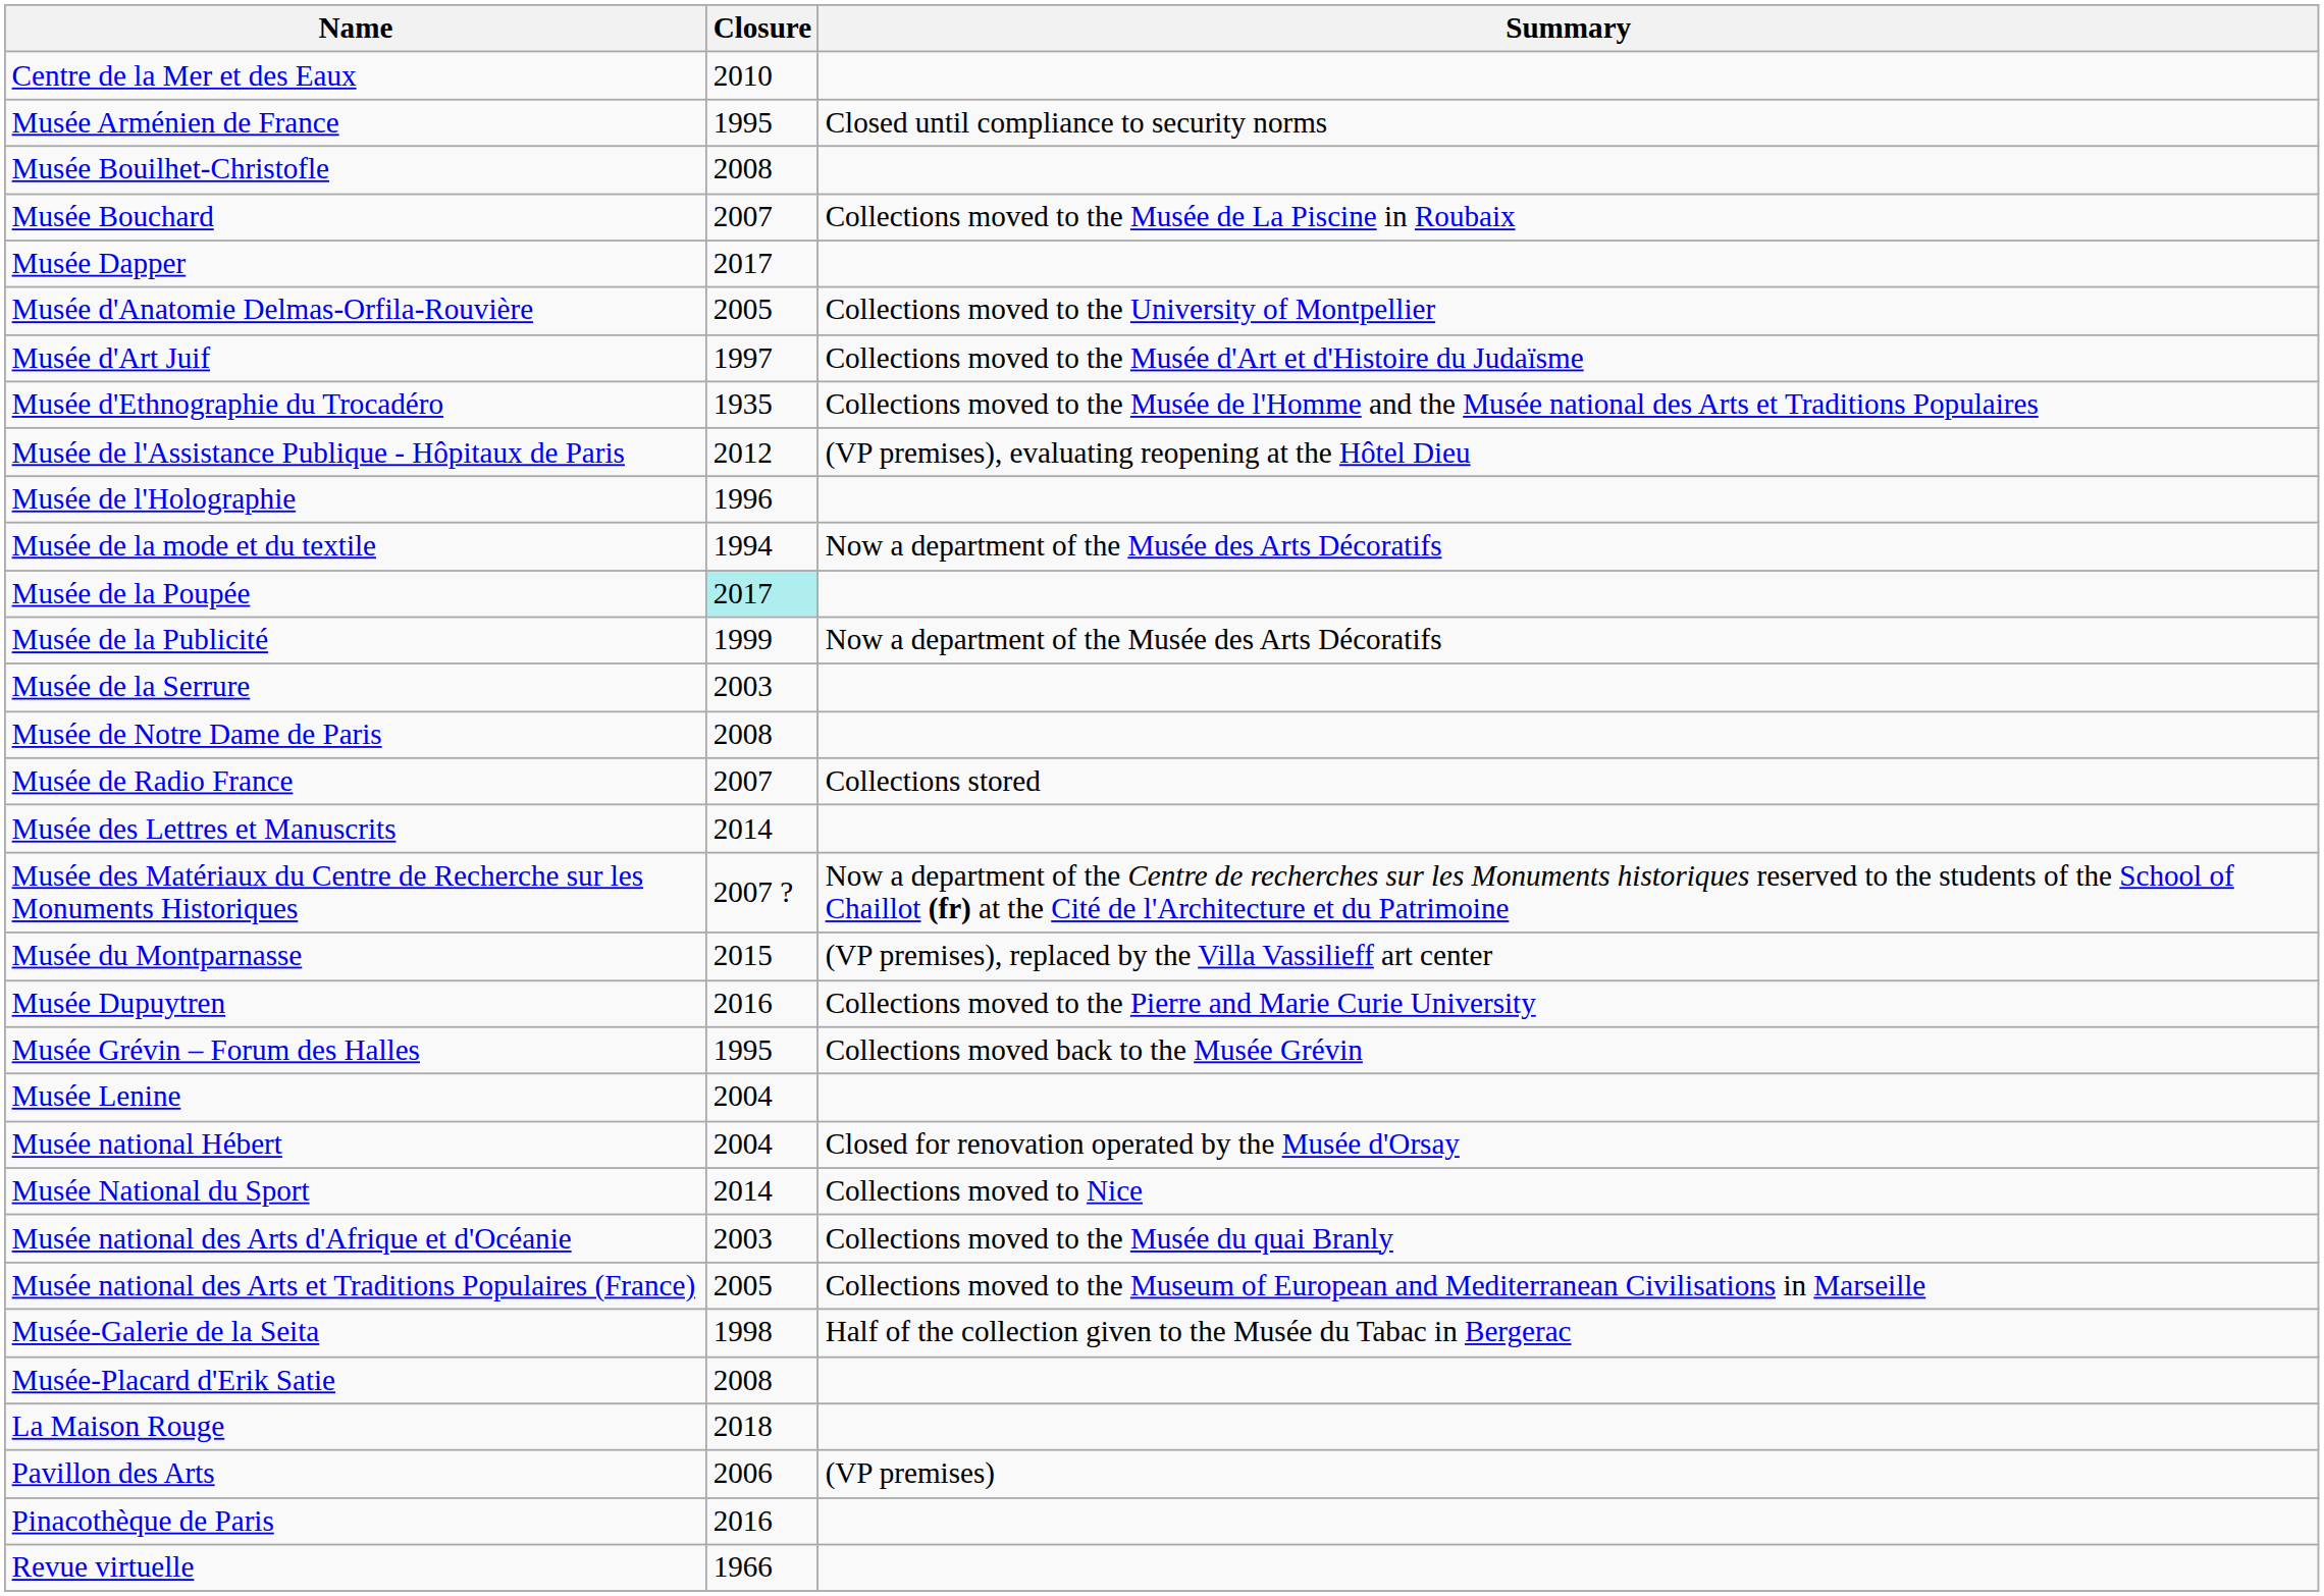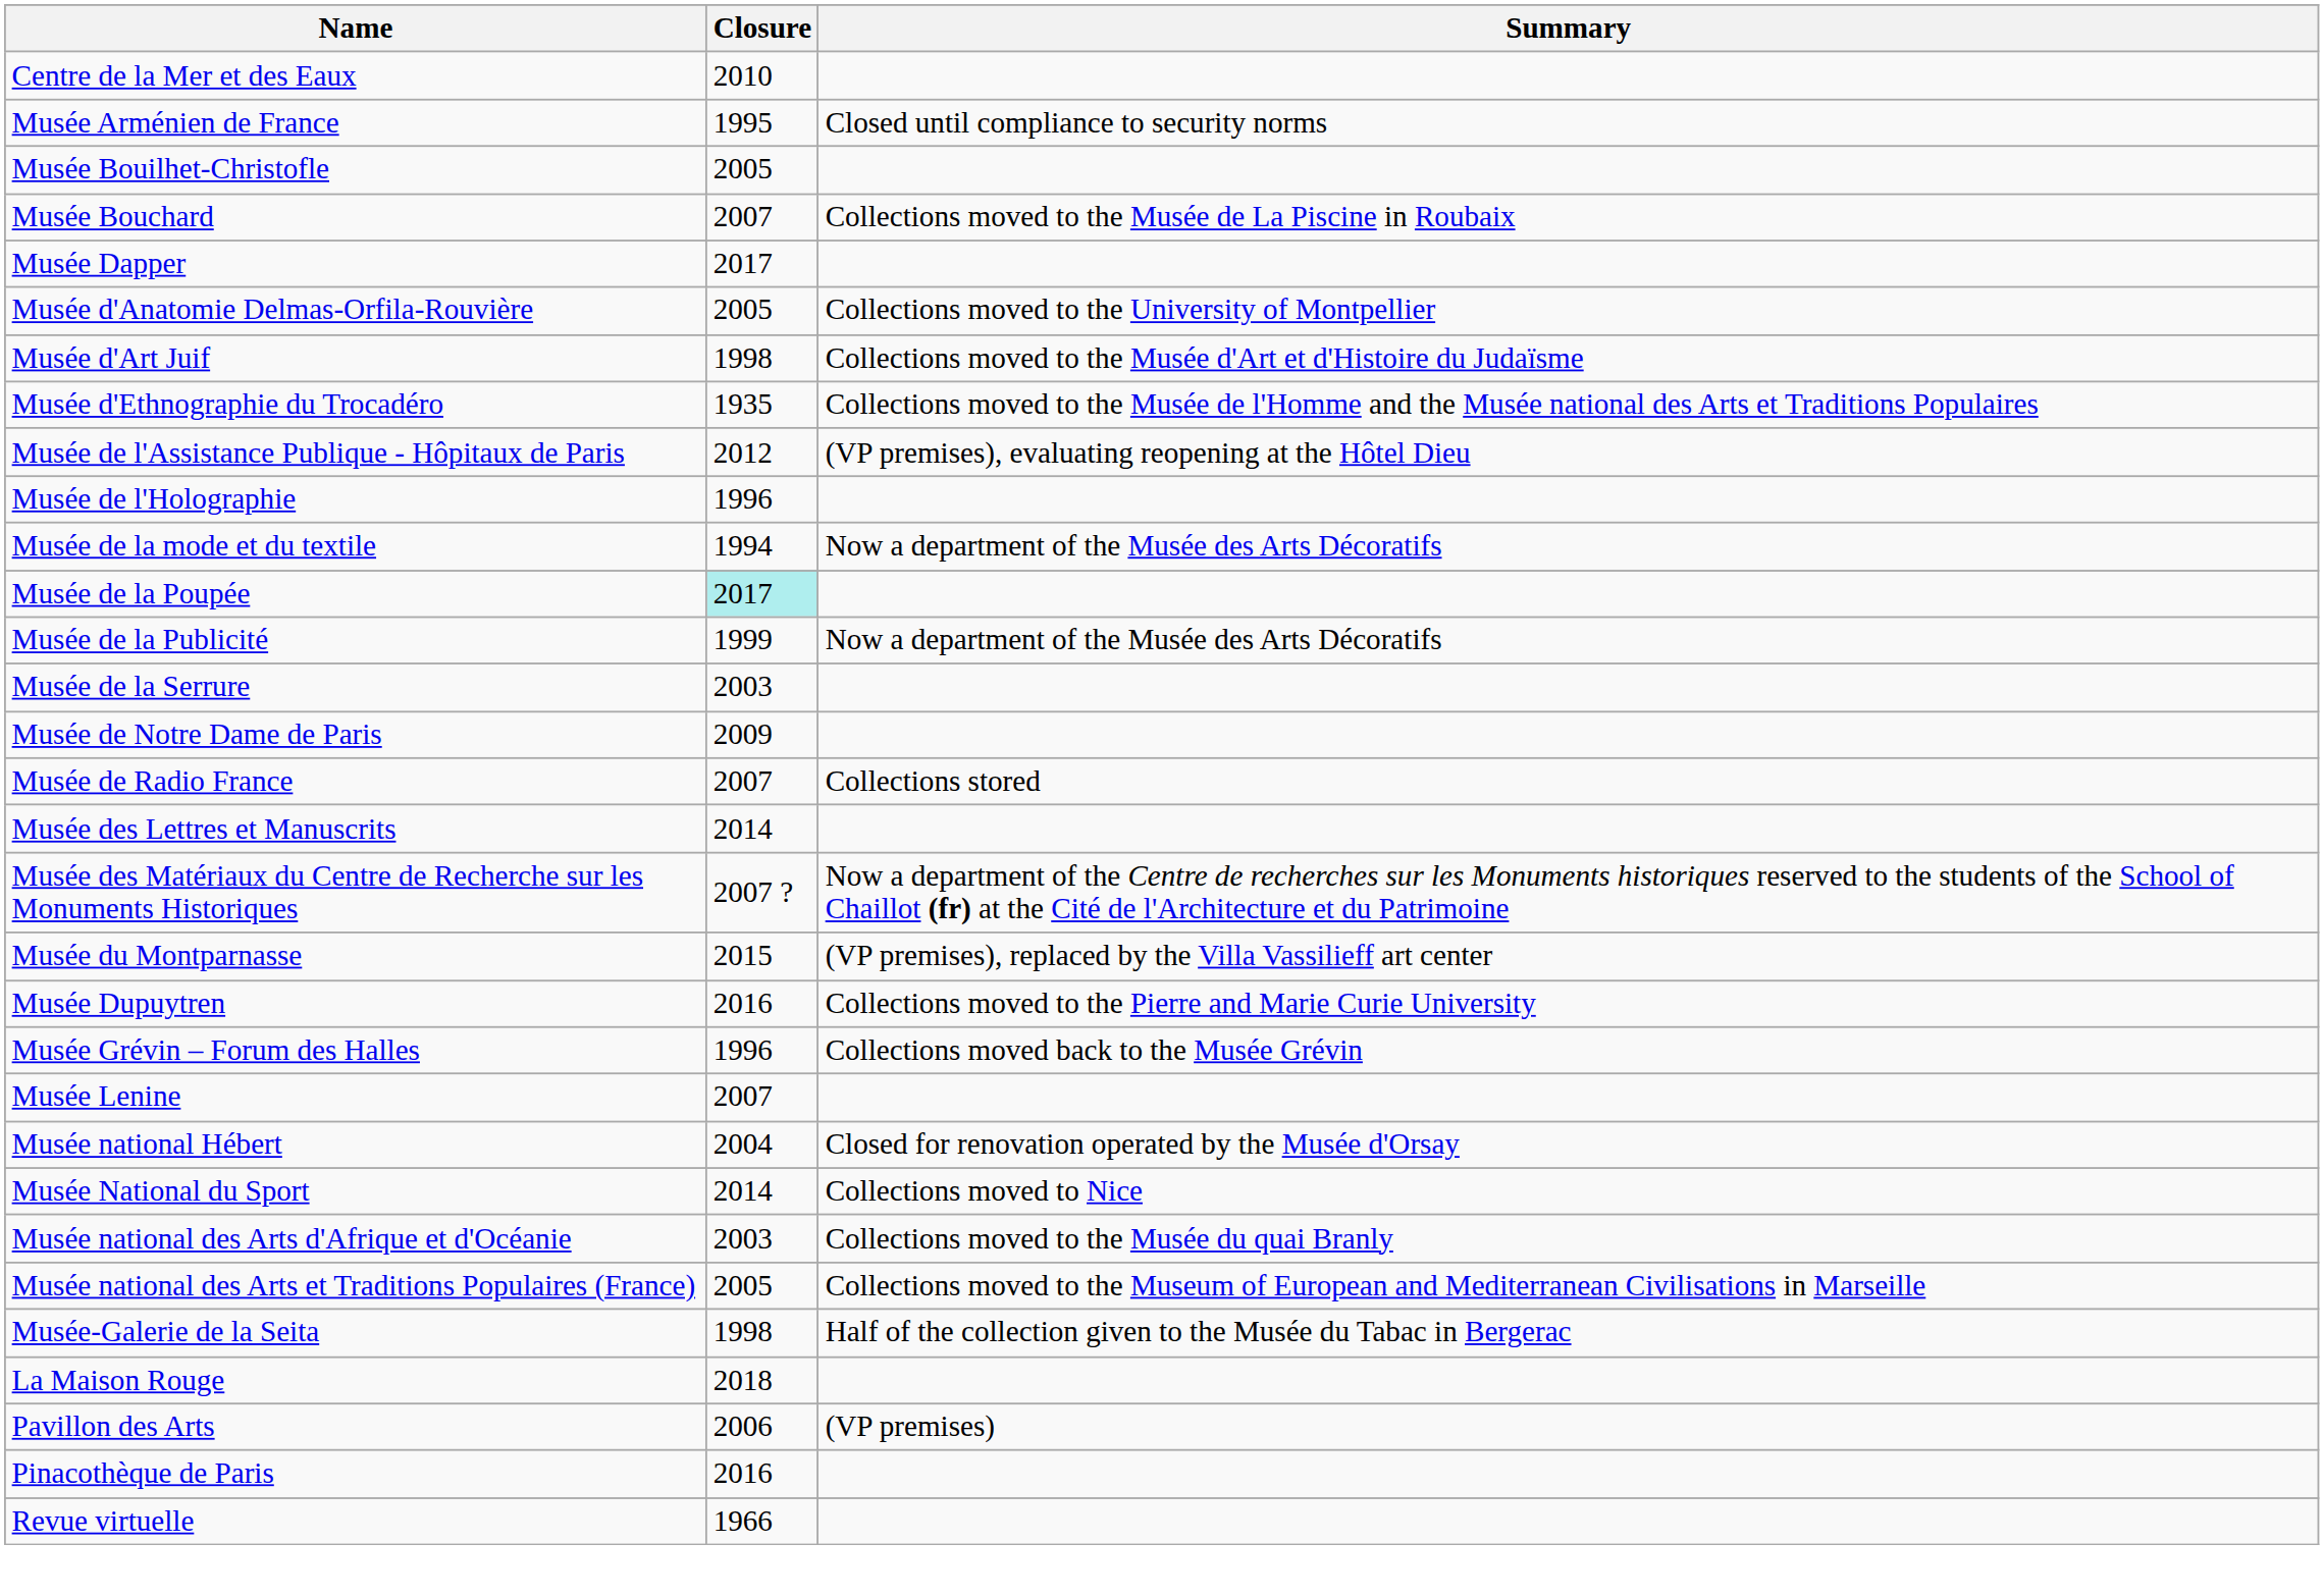Musée Bouilhet-Christofle | Closure: 2008 -> 2005
Musée d'Art Juif | Closure: 1997 -> 1998
Musée de Notre Dame de Paris | Closure: 2008 -> 2009
Musée Grévin – Forum des Halles | Closure: 1995 -> 1996
Musée Lenine | Closure: 2004 -> 2007
- row: Musée-Placard d'Erik Satie | 2008
